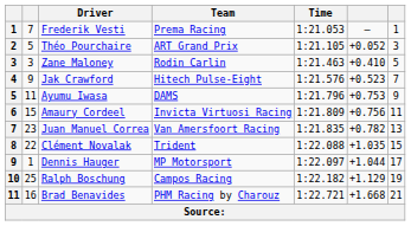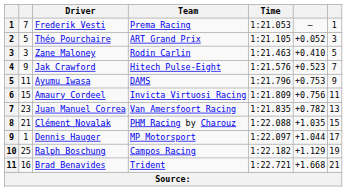Clément Novalak | column 2: 22 -> 21
Clément Novalak | Team: Trident -> PHM Racing by Charouz
Brad Benavides | Team: PHM Racing by Charouz -> Trident
